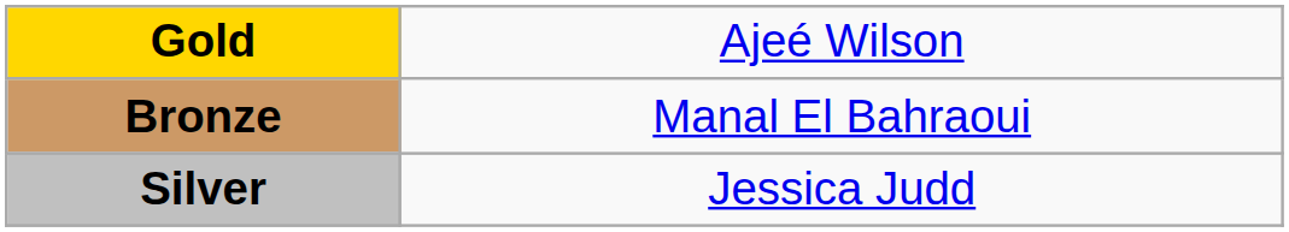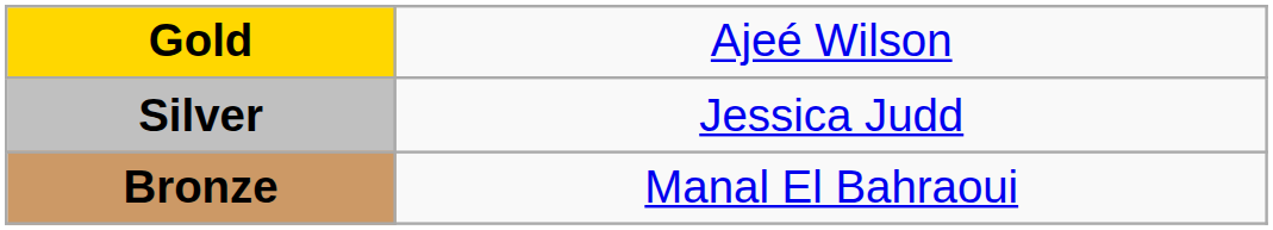rows swapped: Silver <-> Bronze
